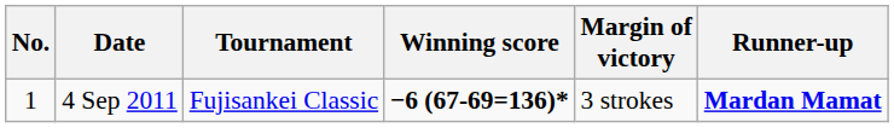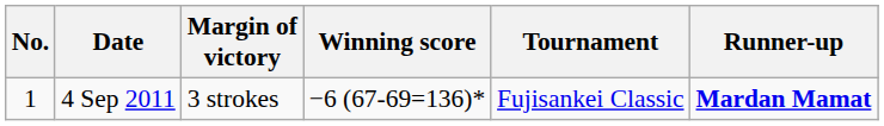columns swapped: Tournament <-> Margin of victory
4 Sep 2011 | Winning score: bold -> normal
